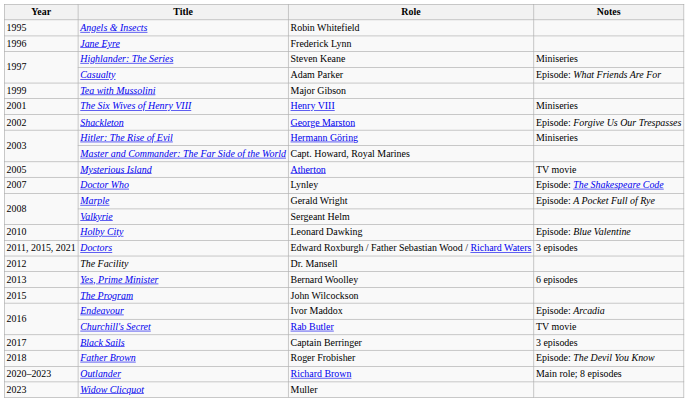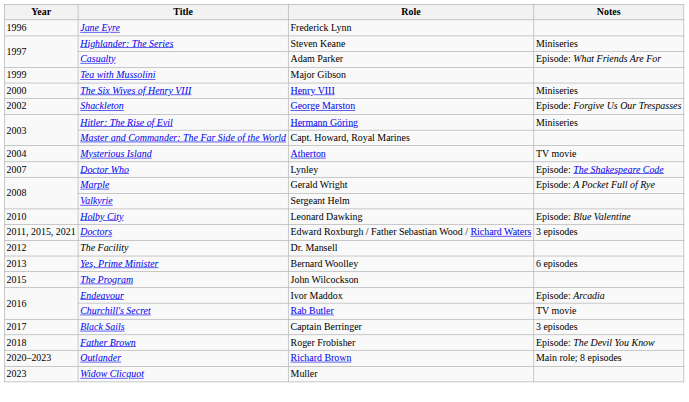- row: 1995 | Angels & Insects | Robin Whitefield
The Six Wives of Henry VIII | Year: 2001 -> 2000
Mysterious Island | Year: 2005 -> 2004
